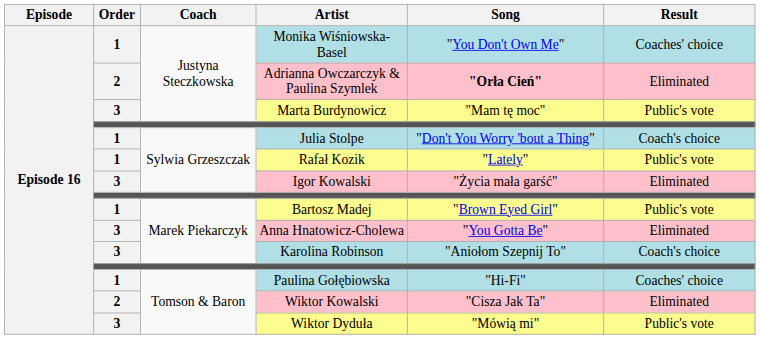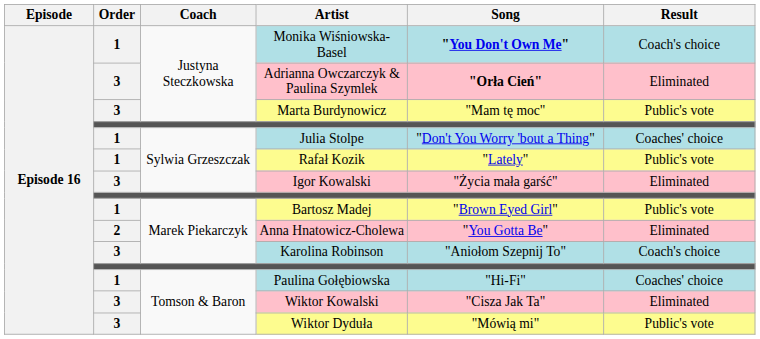Monika Wiśniowska-Basel | Song: normal -> bold
Monika Wiśniowska-Basel | Result: Coaches' choice -> Coach's choice
Adrianna Owczarczyk & Paulina Szymlek | Order: 2 -> 3
Julia Stolpe | Result: Coach's choice -> Coaches' choice
Anna Hnatowicz-Cholewa | Order: 3 -> 2
Wiktor Kowalski | Order: 2 -> 3
